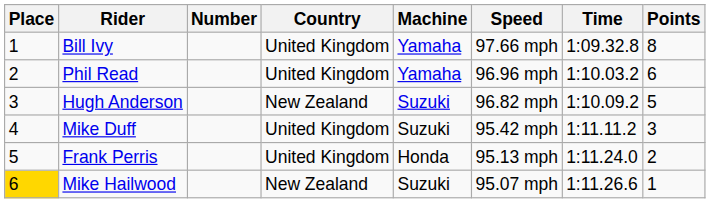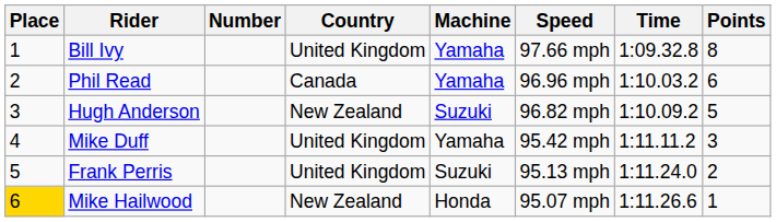Phil Read | Country: United Kingdom -> Canada
Mike Duff | Machine: Suzuki -> Yamaha
Frank Perris | Machine: Honda -> Suzuki
Mike Hailwood | Machine: Suzuki -> Honda
